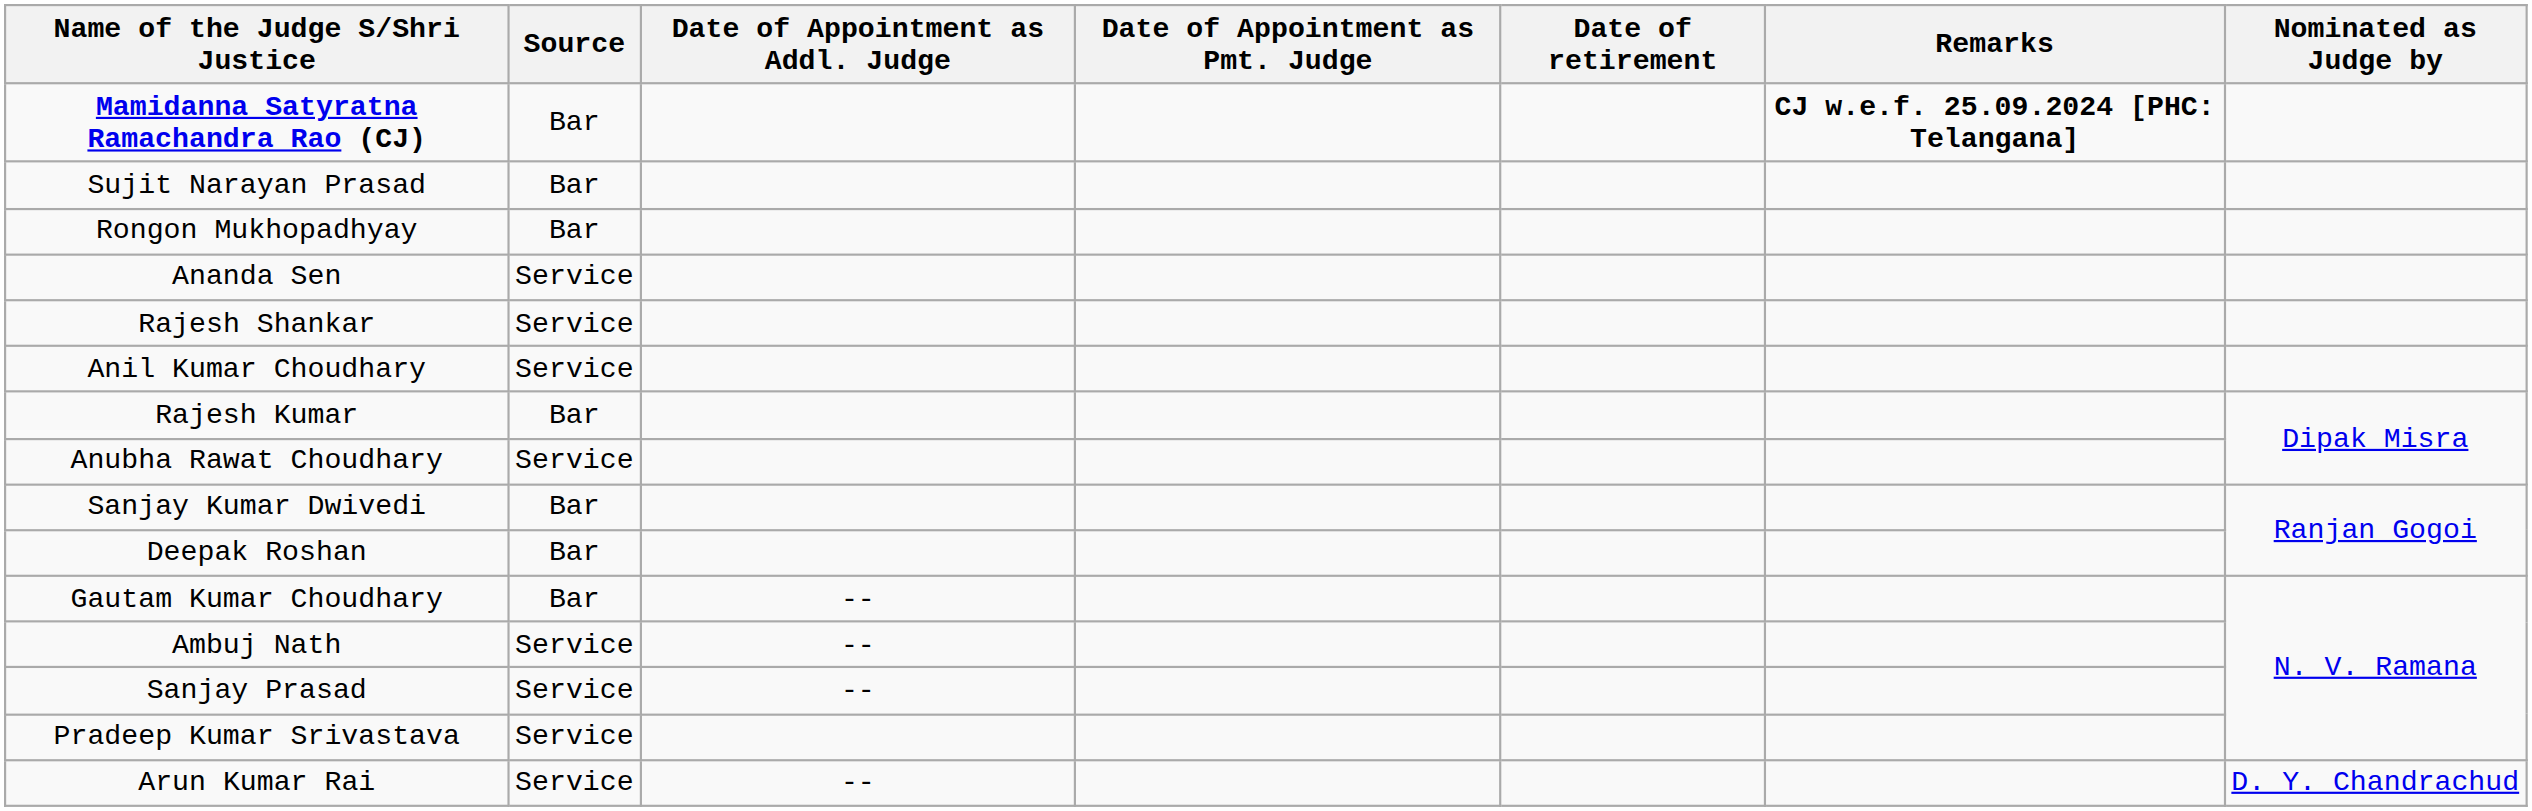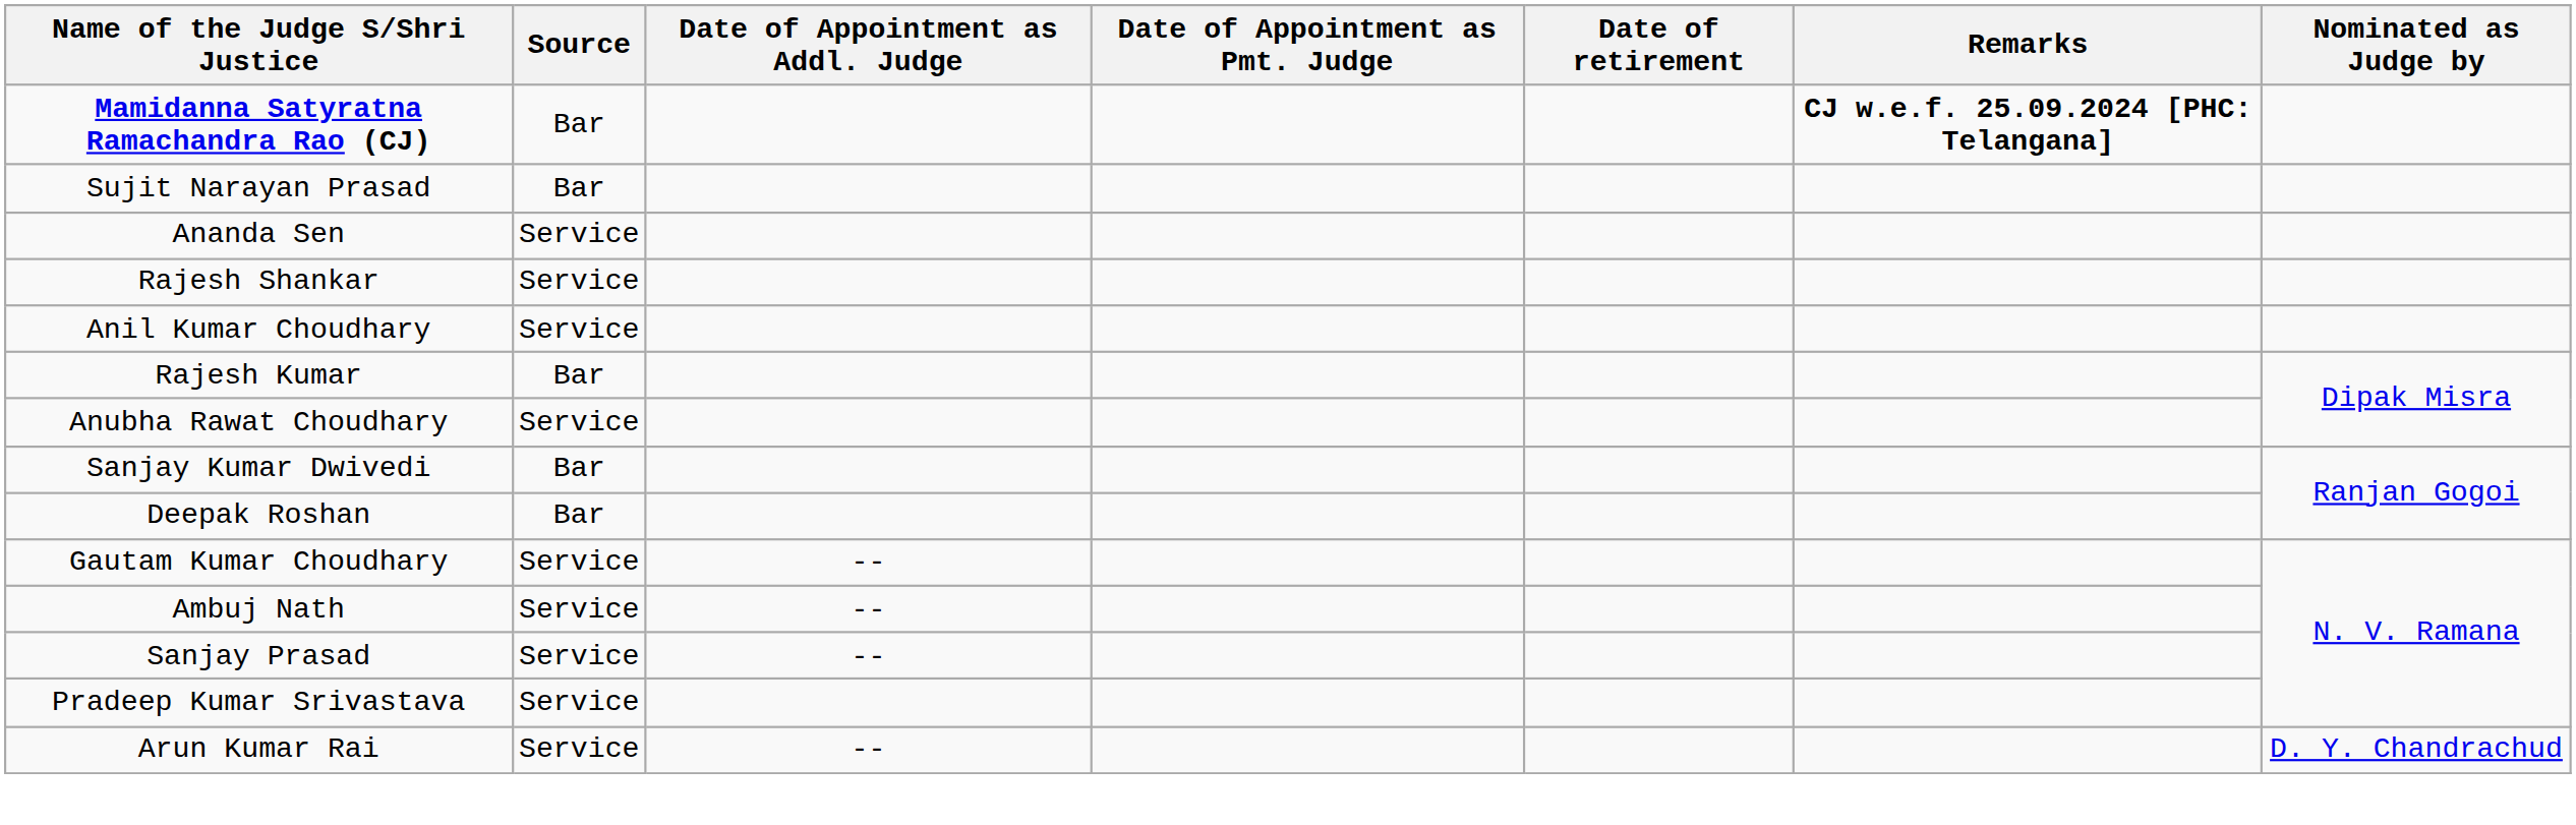- row: Rongon Mukhopadhyay | Bar
Gautam Kumar Choudhary | Source: Bar -> Service
